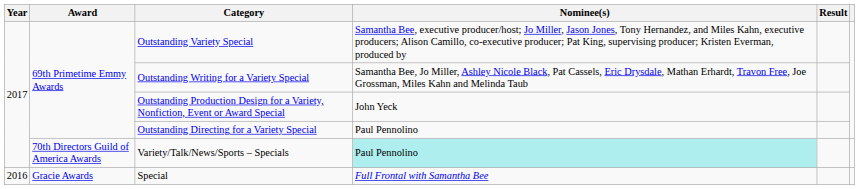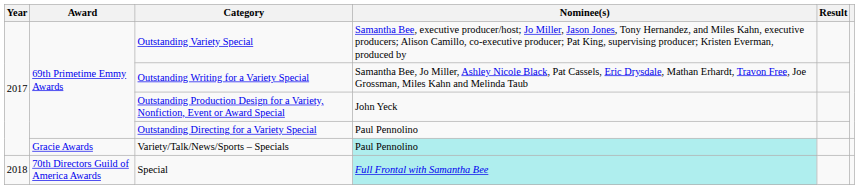Variety/Talk/News/Sports – Specials | Award: 70th Directors Guild of America Awards -> Gracie Awards
Special | Year: 2016 -> 2018
Special | Award: Gracie Awards -> 70th Directors Guild of America Awards
Special | Nominee(s): no background -> paleturquoise background
